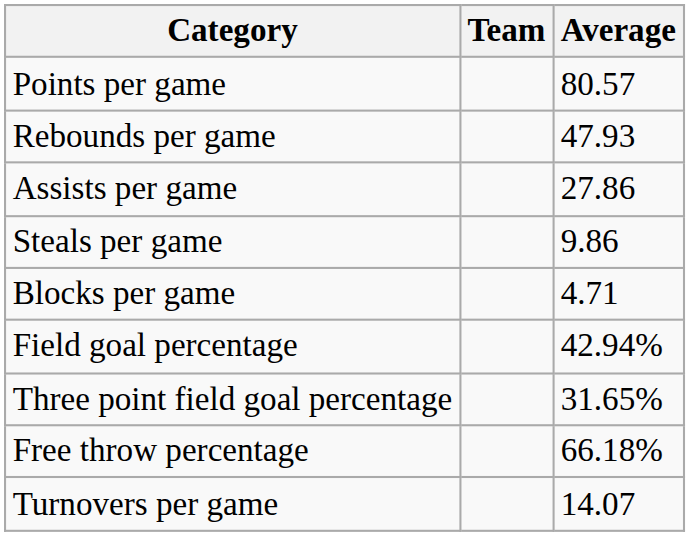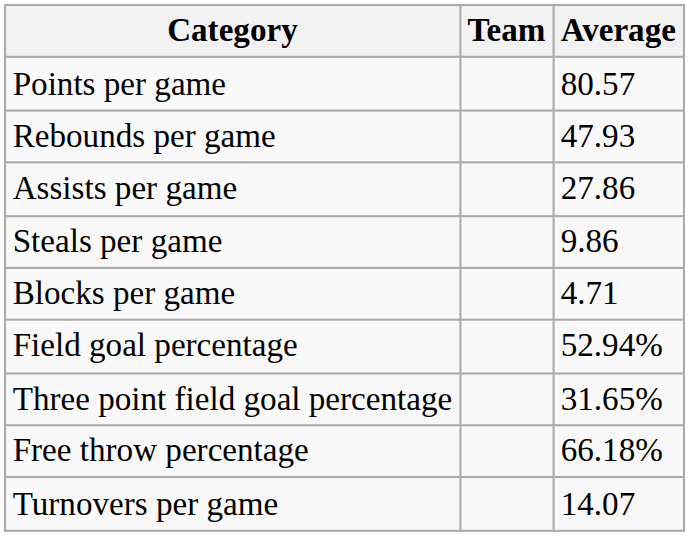Field goal percentage | Average: 42.94% -> 52.94%
